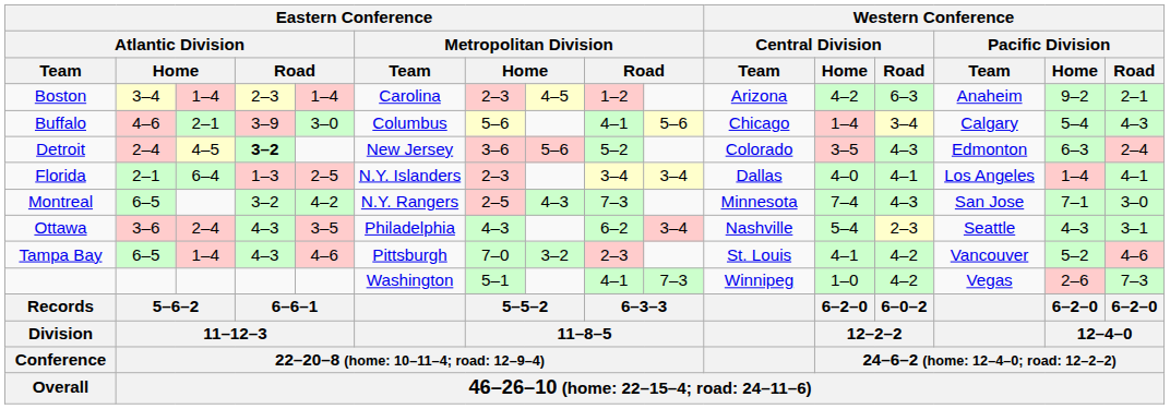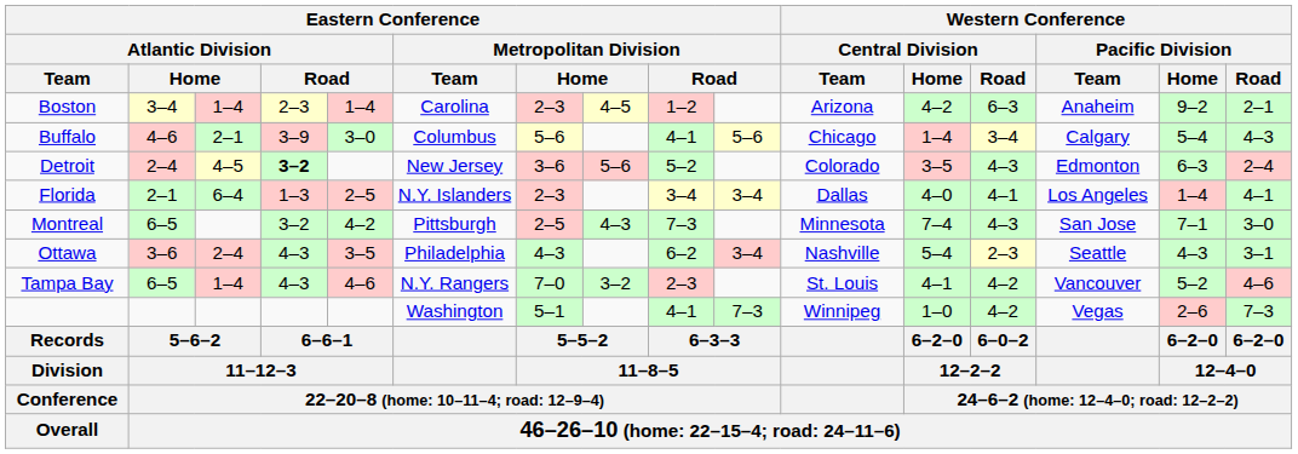Montreal | Eastern Conference / Metropolitan Division / Team: N.Y. Rangers -> Pittsburgh
Tampa Bay | Eastern Conference / Metropolitan Division / Team: Pittsburgh -> N.Y. Rangers
